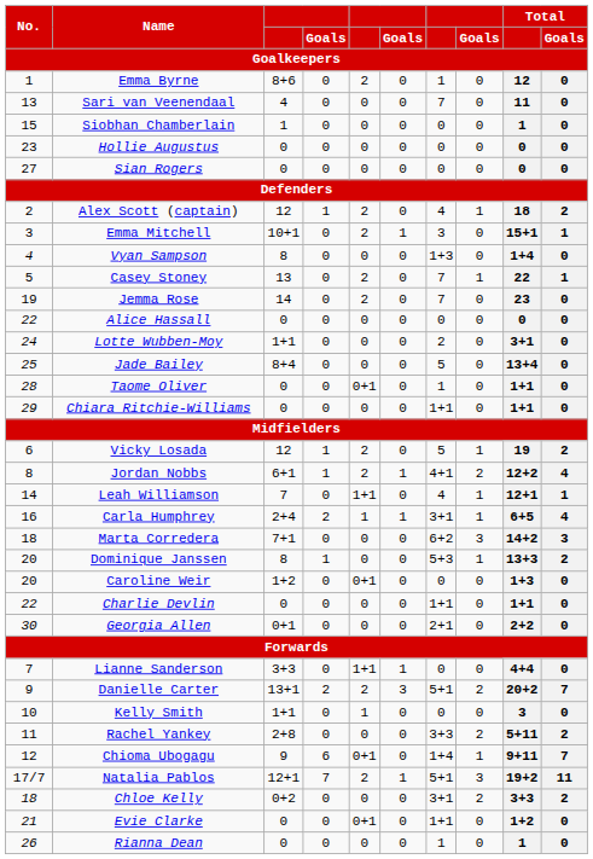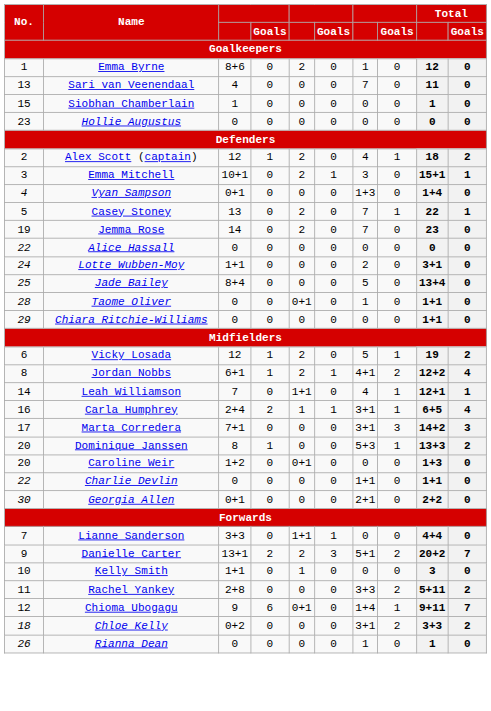- row: 27 | Sian Rogers | 0 | 0 | 0 | 0 | 0 | 0 | 0 | 0
Vyan Sampson | column 3: 8 -> 0+1
Chiara Ritchie-Williams | column 7: 1+1 -> 0
Marta Corredera | No.: 18 -> 17
Marta Corredera | column 7: 6+2 -> 3+1
- row: 17/7 | Natalia Pablos | 12+1 | 7 | 2 | 1 | 5+1 | 3 | 19+2 | 11
- row: 21 | Evie Clarke | 0 | 0 | 0+1 | 0 | 1+1 | 0 | 1+2 | 0
